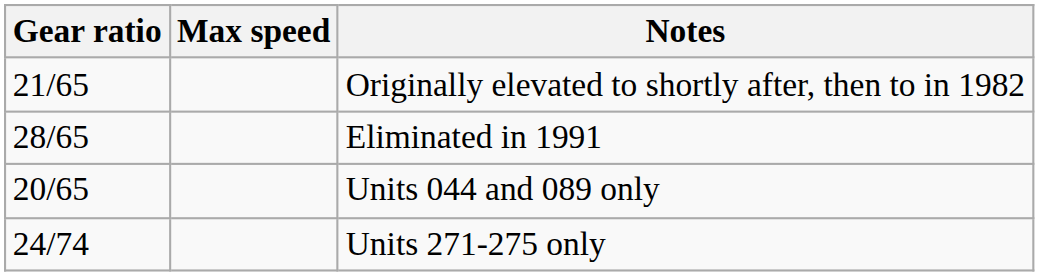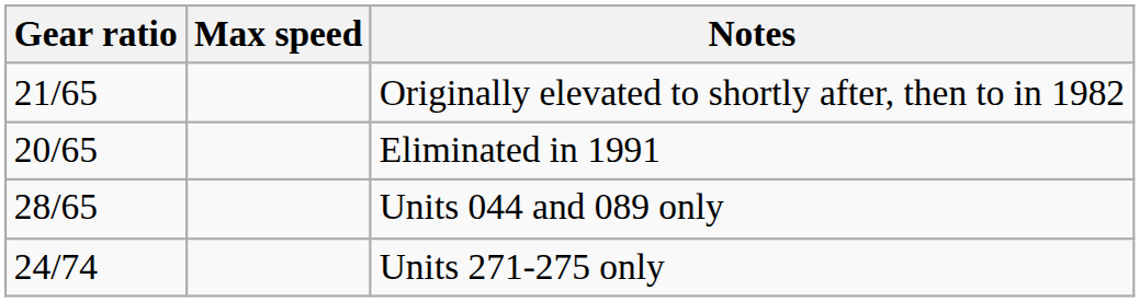Eliminated in 1991 | Gear ratio: 28/65 -> 20/65
Units 044 and 089 only | Gear ratio: 20/65 -> 28/65
